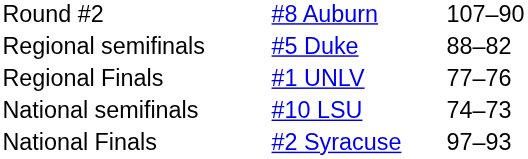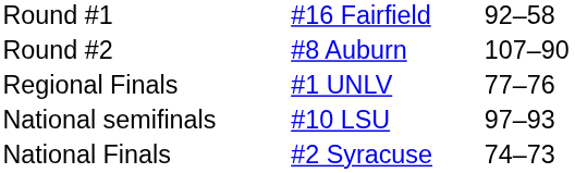+ row: Round #1 | #16 Fairfield | 92–58
- row: Regional semifinals | #5 Duke | 88–82
National semifinals | column 3: 74–73 -> 97–93
National Finals | column 3: 97–93 -> 74–73
